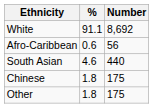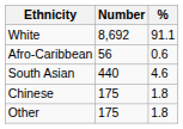columns swapped: Number <-> %
